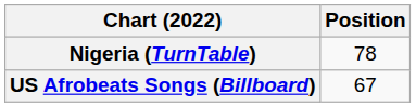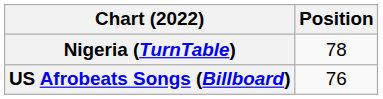US Afrobeats Songs (Billboard) | Position: 67 -> 76
